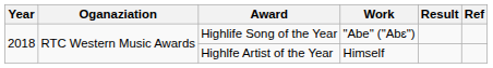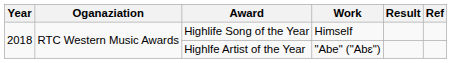Highlife Song of the Year | Work: "Abe" ("Abɛ") -> Himself
Highlfe Artist of the Year | Work: Himself -> "Abe" ("Abɛ")
